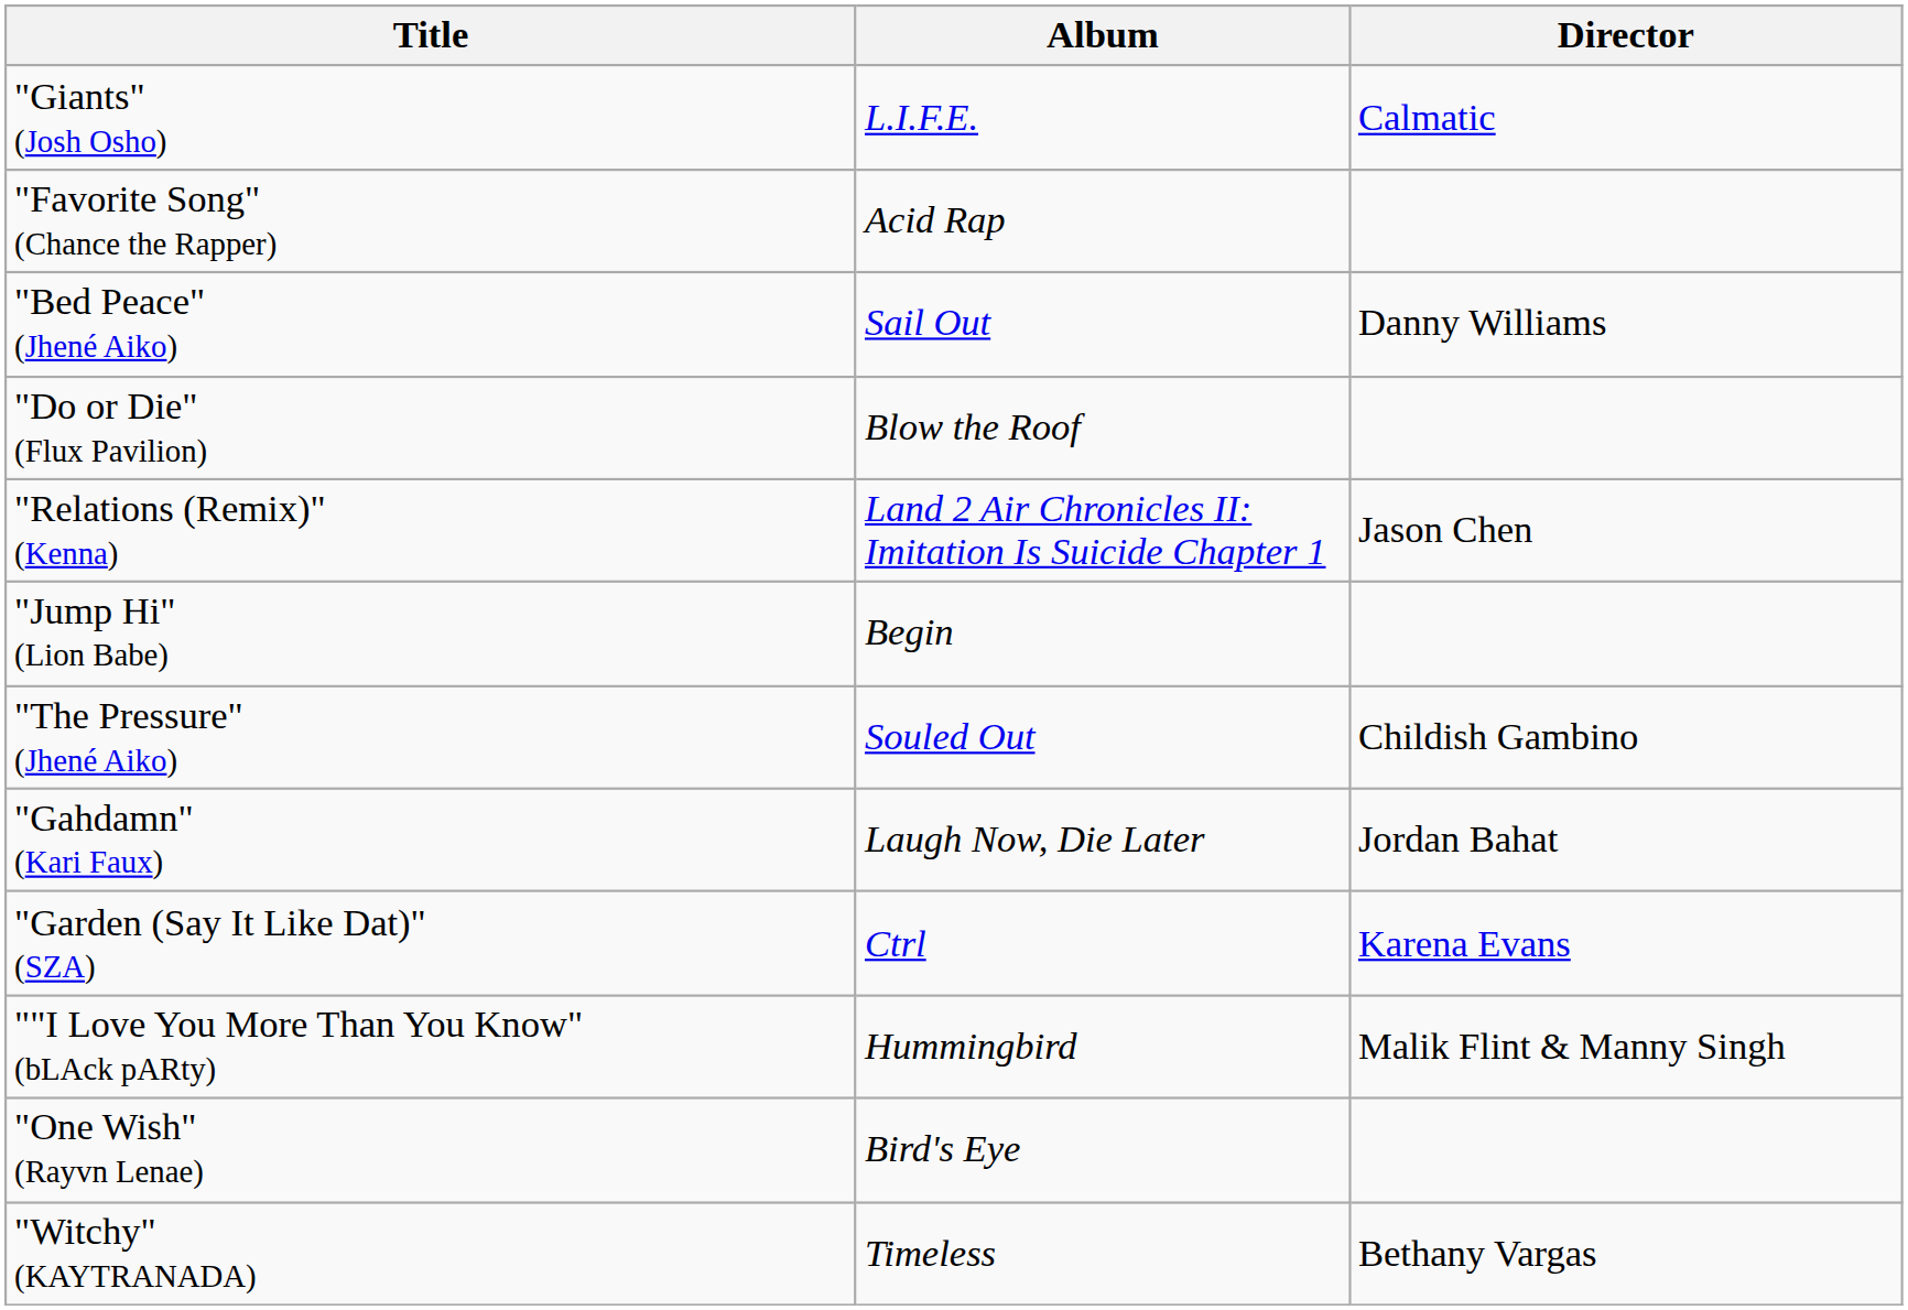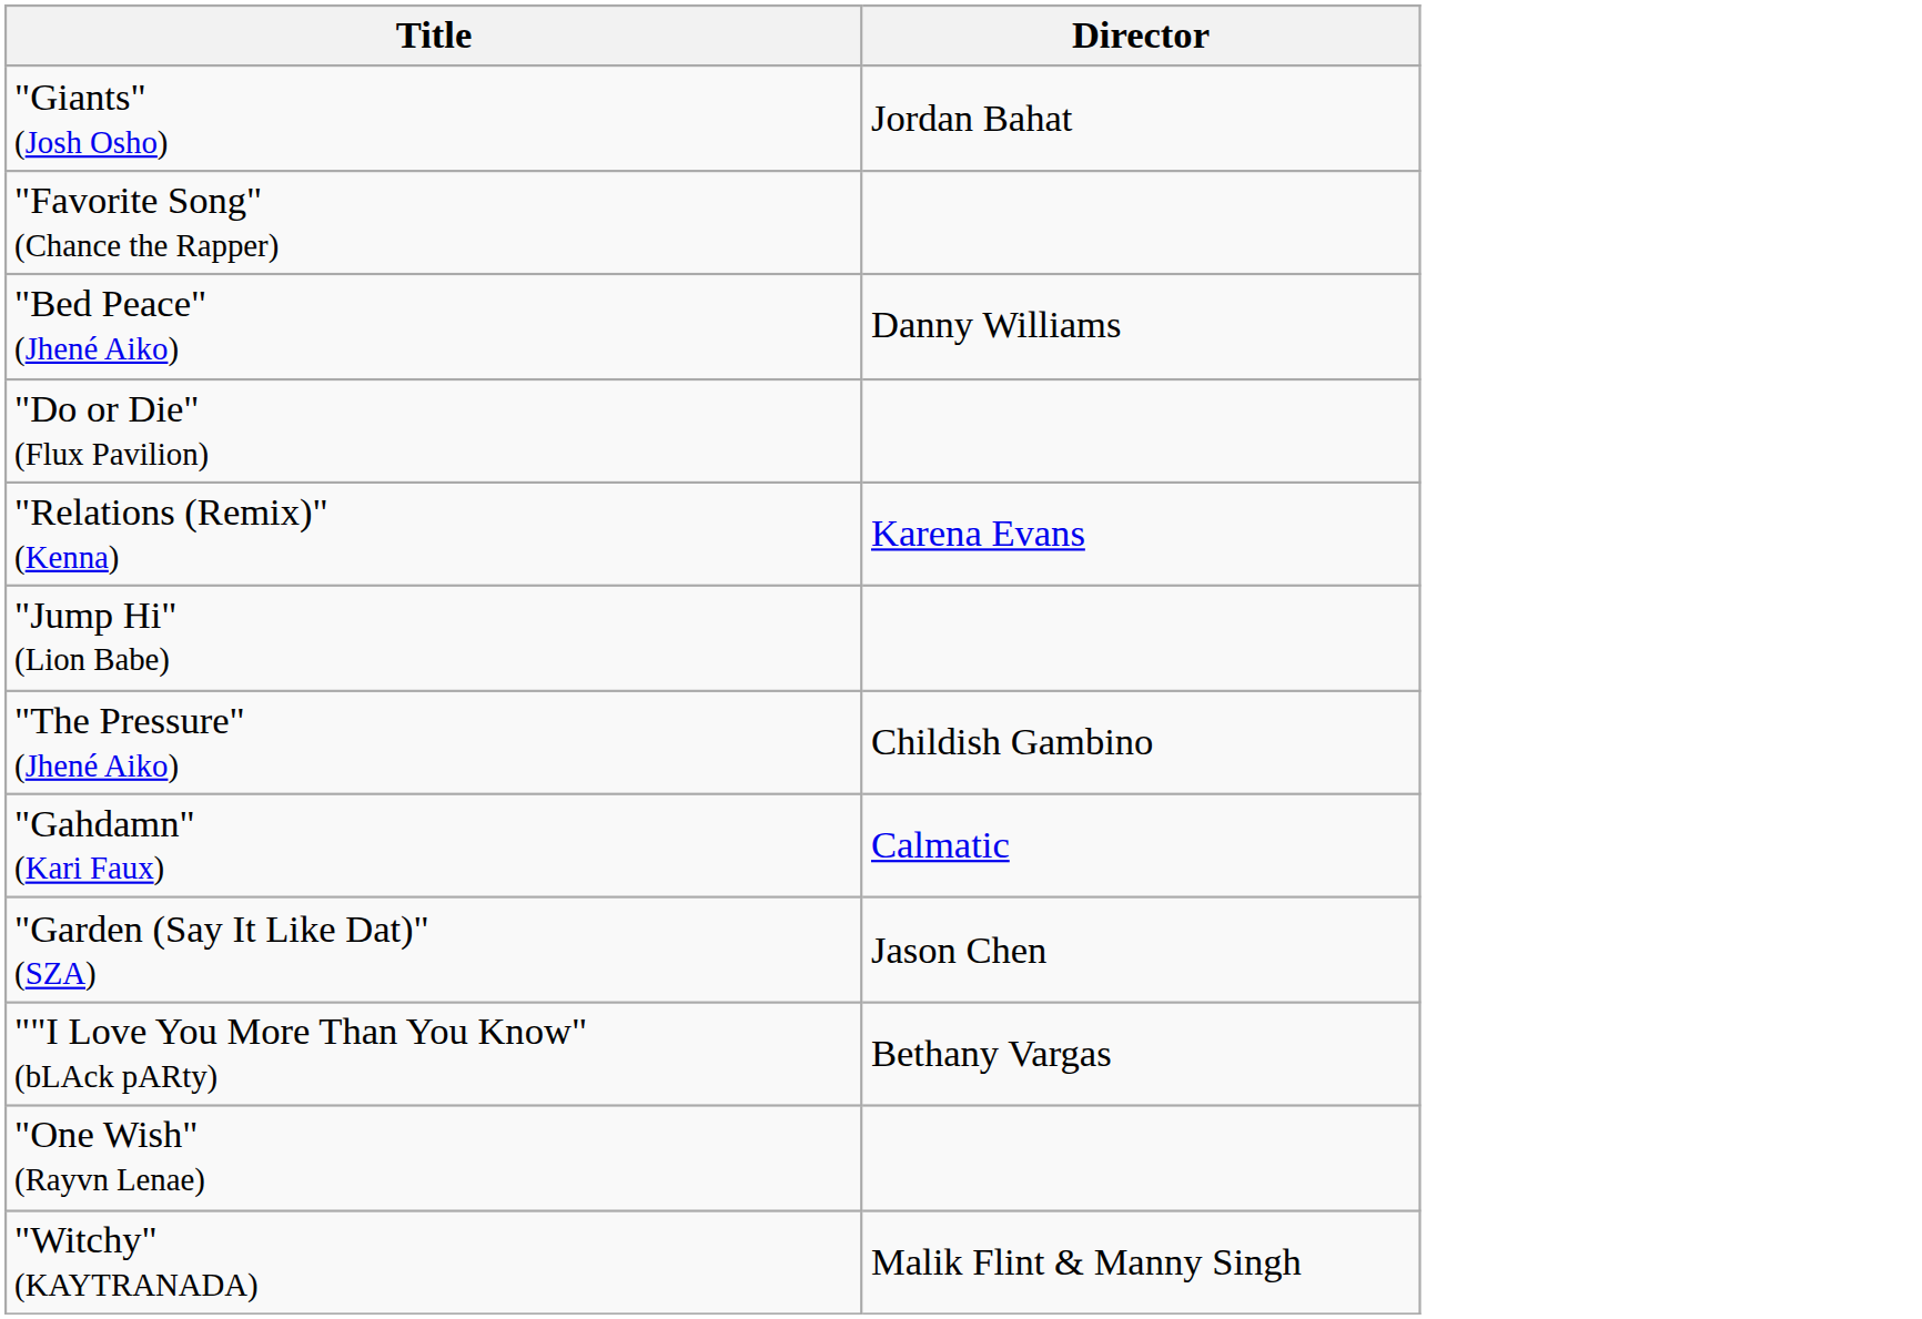- column: Album | L.I.F.E. | Acid Rap | Sail Out | Blow the Roof | Land 2 Air Chronicles II: Imitation Is Suicide Chapter 1 | Begin | Souled Out | Laugh Now, Die Later | Ctrl | Hummingbird | Bird's Eye | Timeless
"Giants" (Josh Osho) | Director: Calmatic -> Jordan Bahat
"Relations (Remix)" (Kenna) | Director: Jason Chen -> Karena Evans
"Gahdamn" (Kari Faux) | Director: Jordan Bahat -> Calmatic
"Garden (Say It Like Dat)" (SZA) | Director: Karena Evans -> Jason Chen
""I Love You More Than You Know" (bLAck pARty) | Director: Malik Flint & Manny Singh -> Bethany Vargas
"Witchy" (KAYTRANADA) | Director: Bethany Vargas -> Malik Flint & Manny Singh
